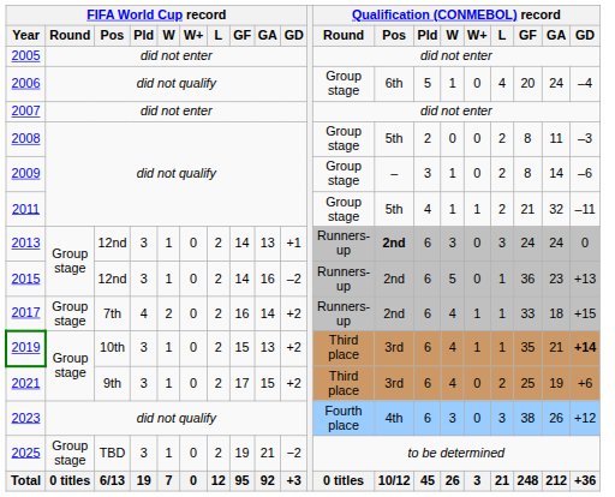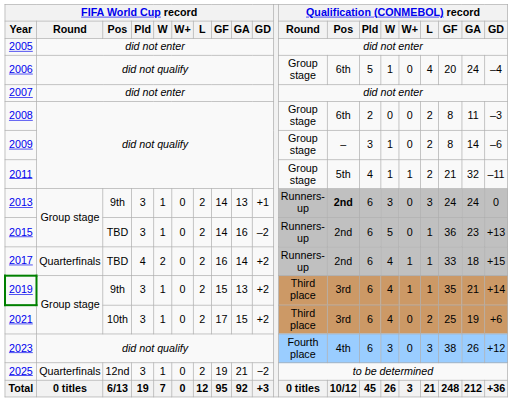2008 | Qualification (CONMEBOL) record / Pos: 5th -> 6th
2013 | FIFA World Cup record / Pos: 12nd -> 9th
2015 | FIFA World Cup record / Pos: 12nd -> TBD
2017 | FIFA World Cup record / Round: Group stage -> Quarterfinals
2017 | FIFA World Cup record / Pos: 7th -> TBD
2019 | FIFA World Cup record / Pos: 10th -> 9th
2019 | Qualification (CONMEBOL) record / GD: bold -> normal
2021 | FIFA World Cup record / Pos: 9th -> 10th
2025 | FIFA World Cup record / Round: Group stage -> Quarterfinals
2025 | FIFA World Cup record / Pos: TBD -> 12nd
